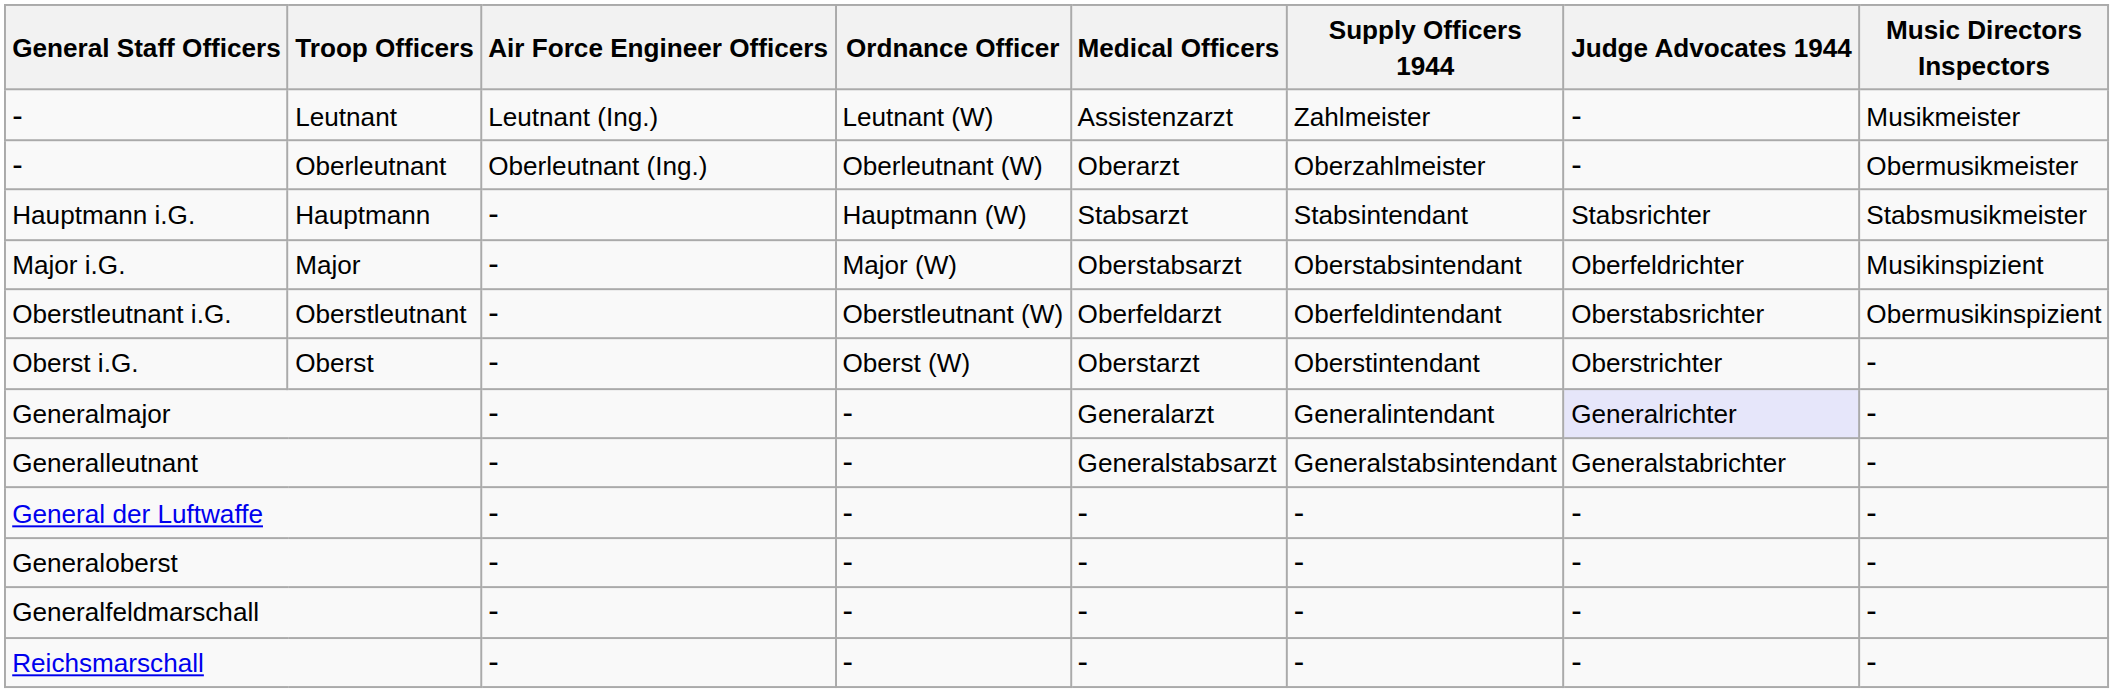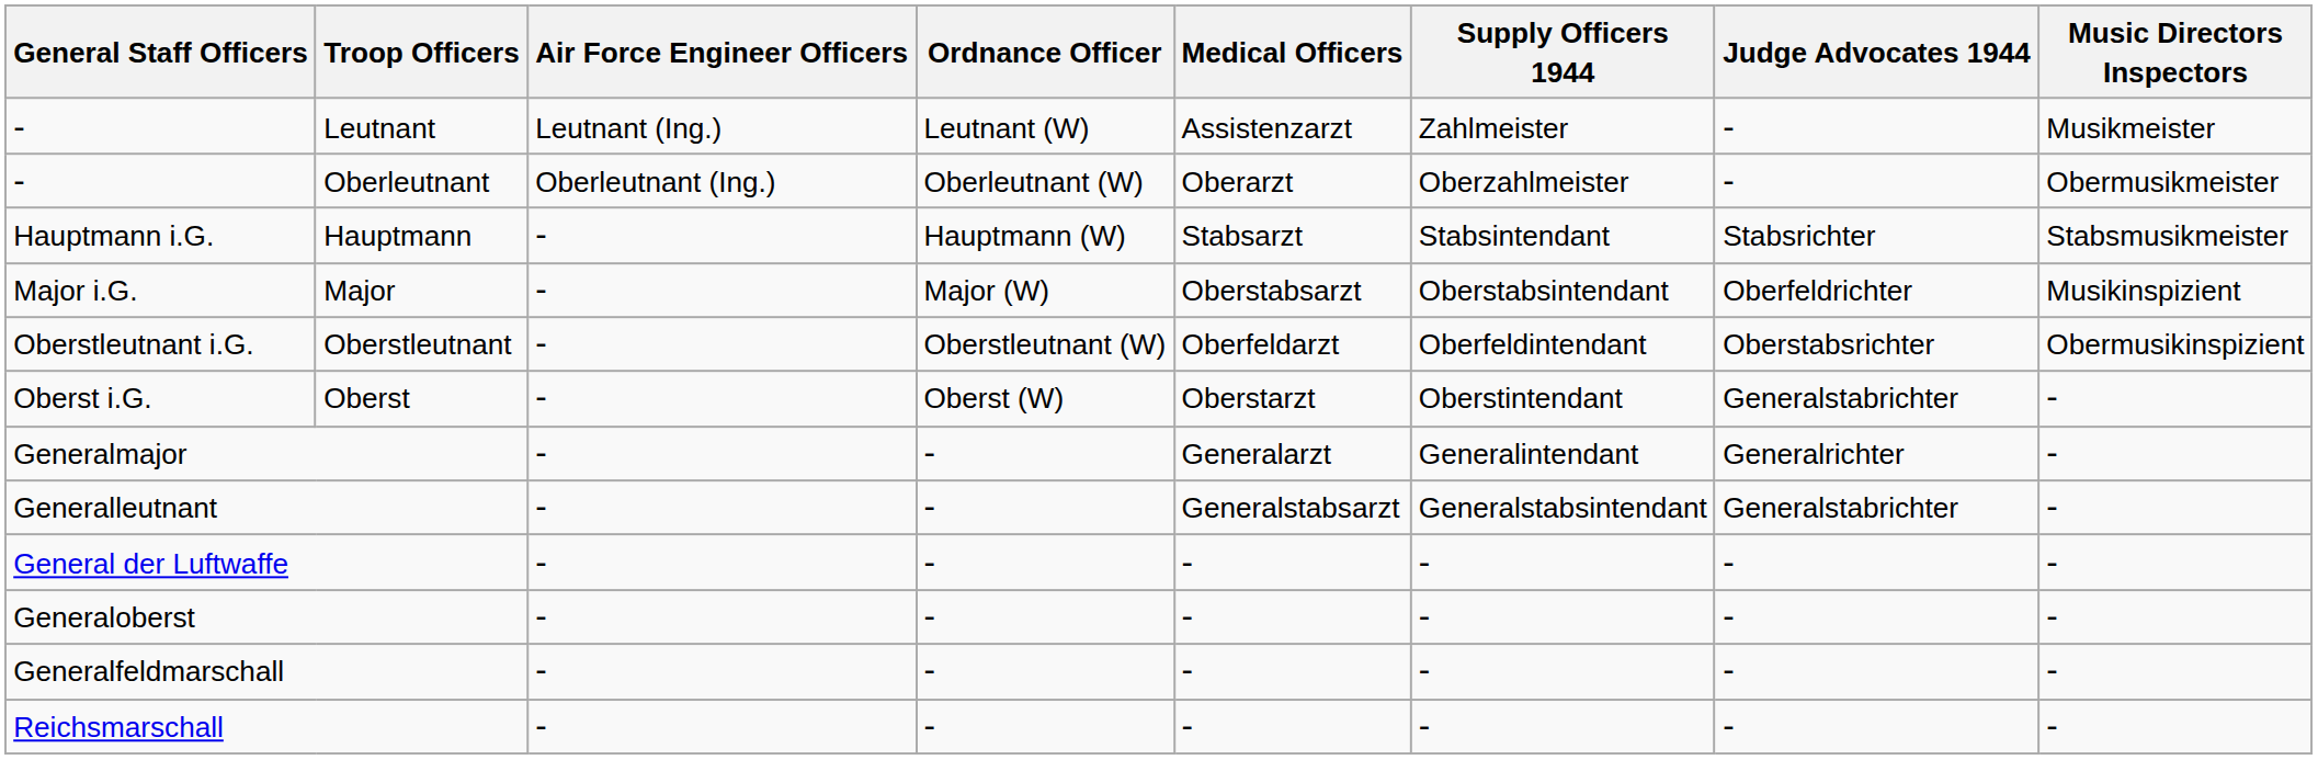Oberst | Judge Advocates 1944: Oberstrichter -> Generalstabrichter
Generalmajor | Judge Advocates 1944: lavender background -> no background
